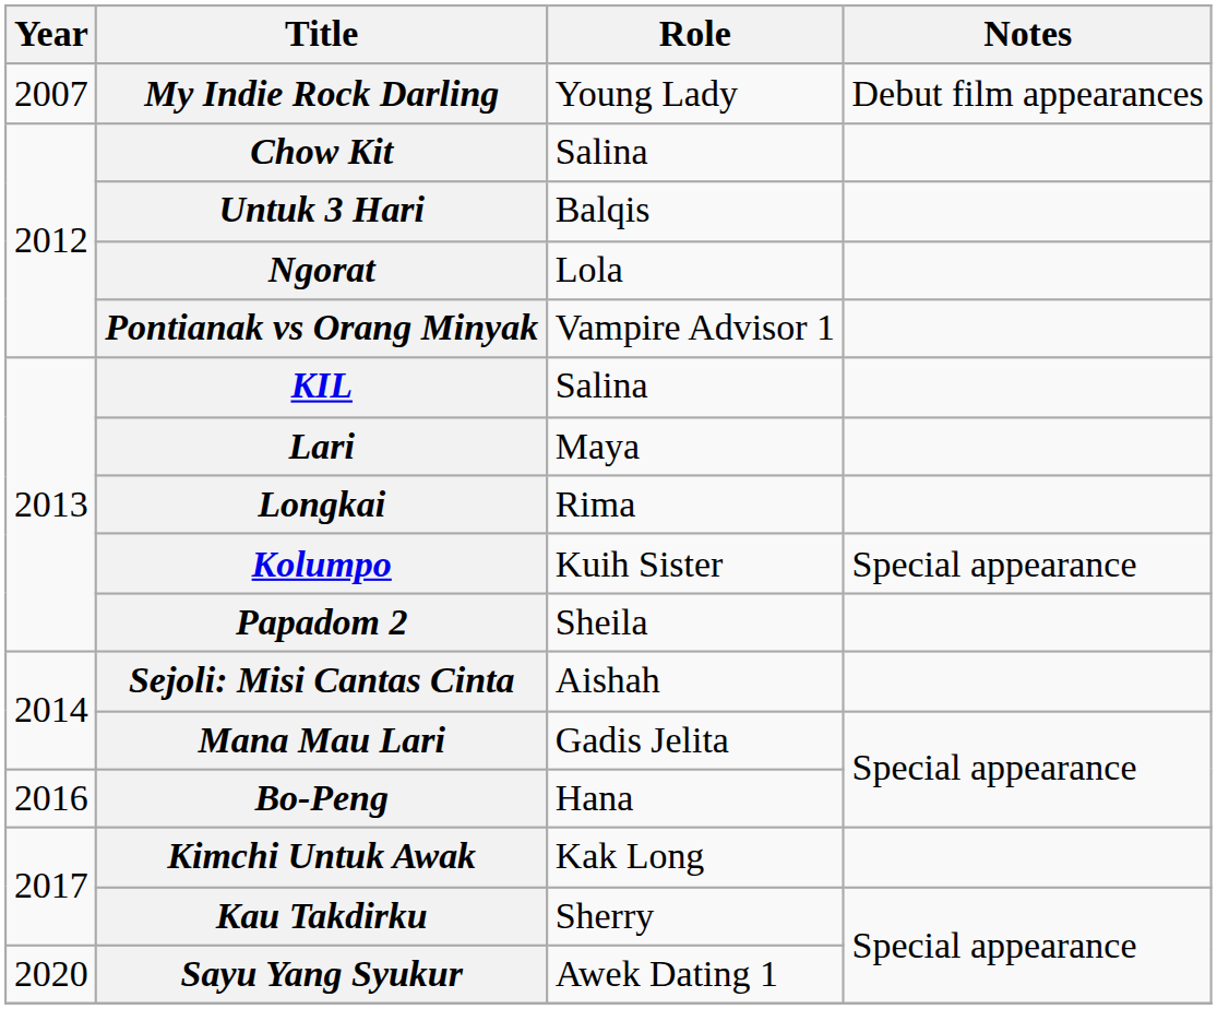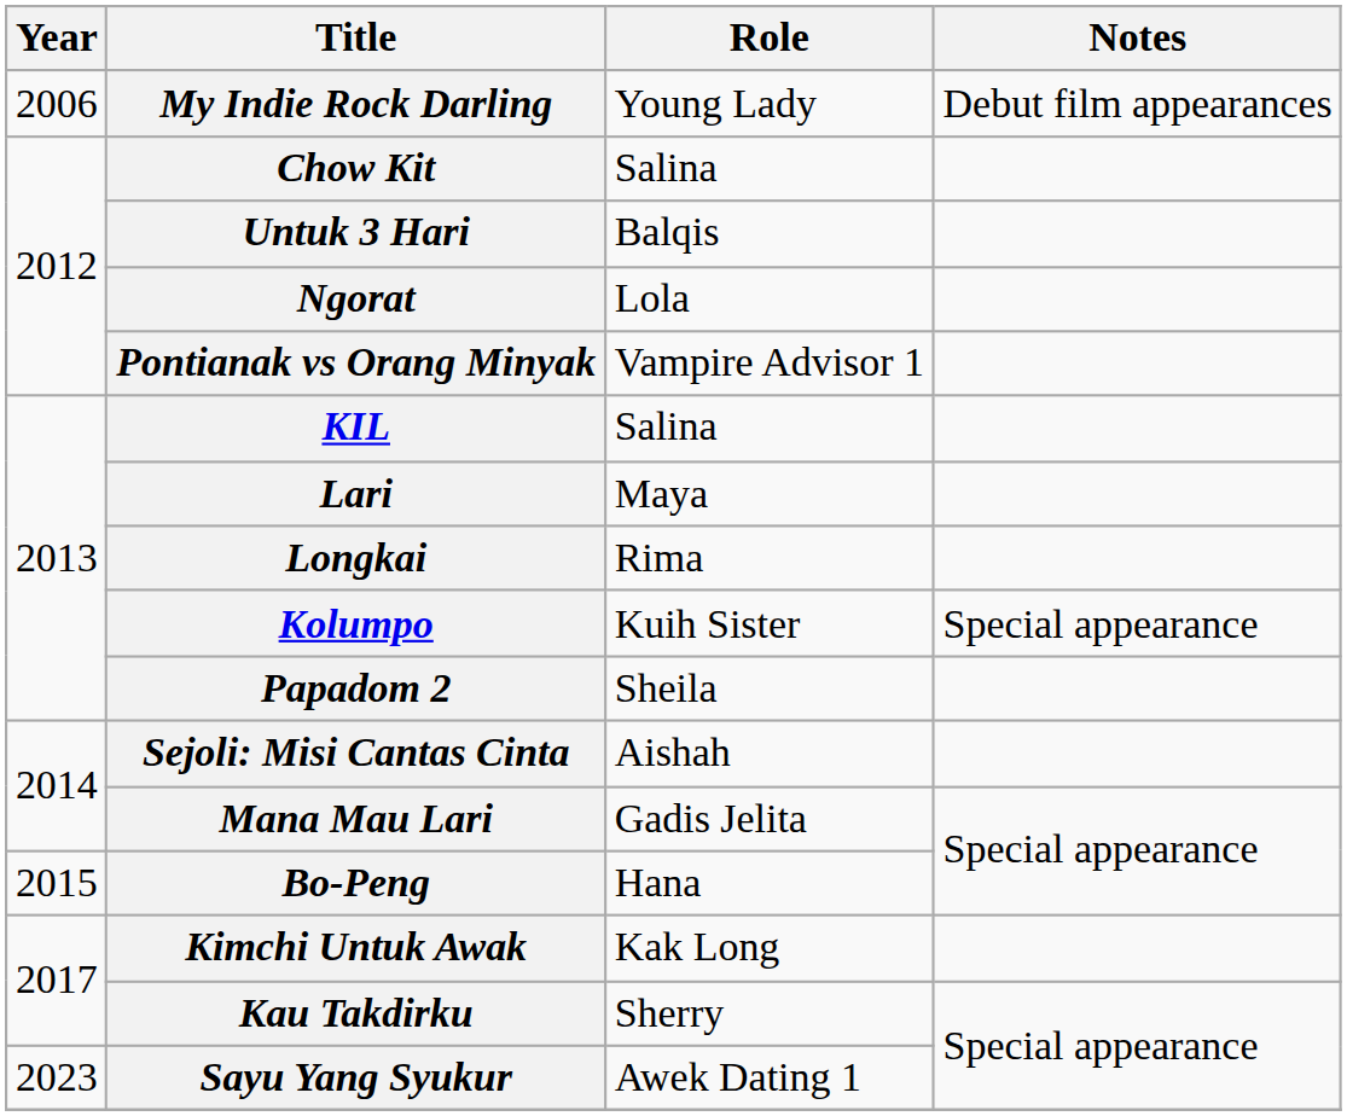My Indie Rock Darling | Year: 2007 -> 2006
Bo-Peng | Year: 2016 -> 2015
Sayu Yang Syukur | Year: 2020 -> 2023
